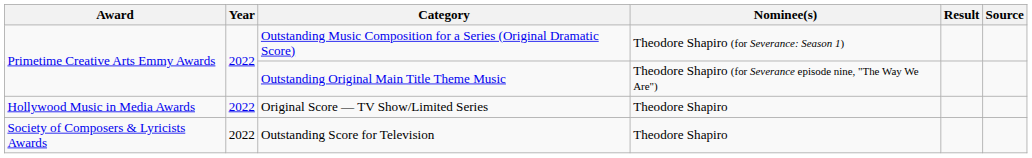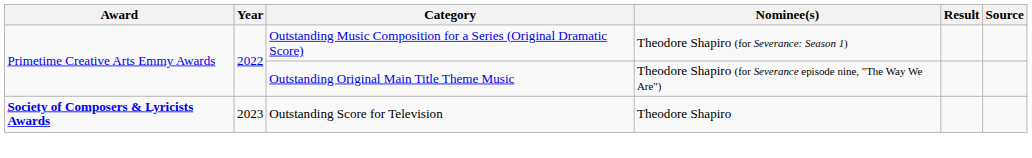- row: Hollywood Music in Media Awards | 2022 | Original Score — TV Show/Limited Series | Theodore Shapiro
Outstanding Score for Television | Award: normal -> bold
Outstanding Score for Television | Year: 2022 -> 2023
